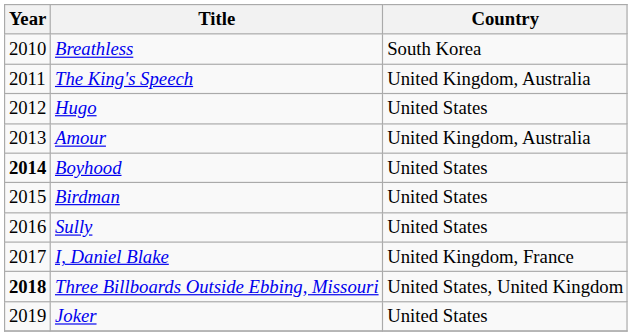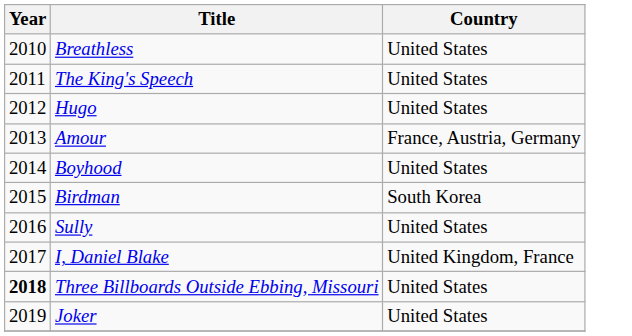Breathless | Country: South Korea -> United States
The King's Speech | Country: United Kingdom, Australia -> United States
Amour | Country: United Kingdom, Australia -> France, Austria, Germany
Boyhood | Year: bold -> normal
Birdman | Country: United States -> South Korea
Three Billboards Outside Ebbing, Missouri | Country: United States, United Kingdom -> United States
